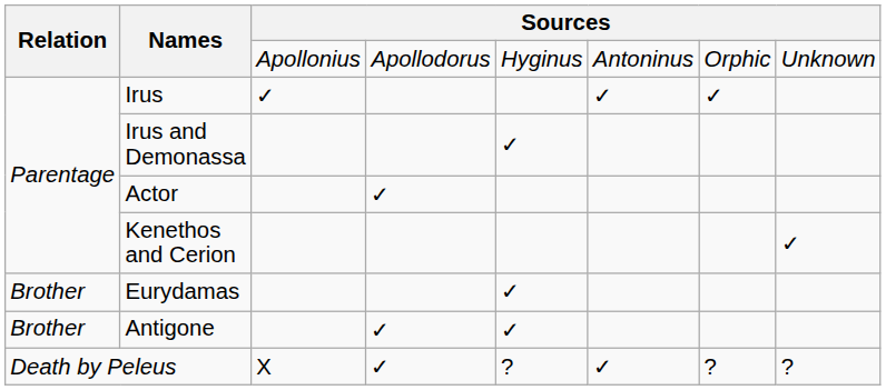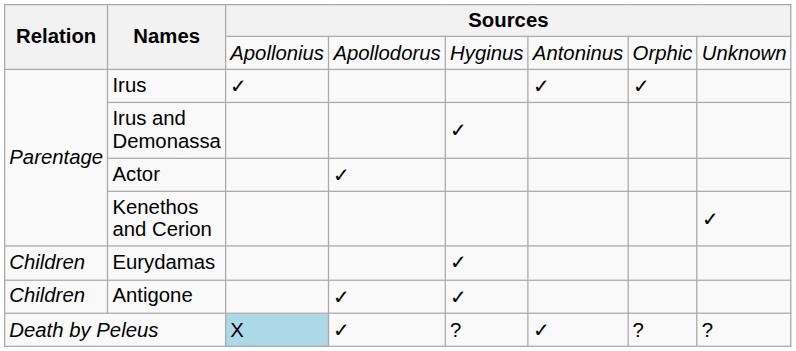Eurydamas | Relation: Brother -> Children
Antigone | Relation: Brother -> Children
Death by Peleus | column 3: no background -> lightblue background
